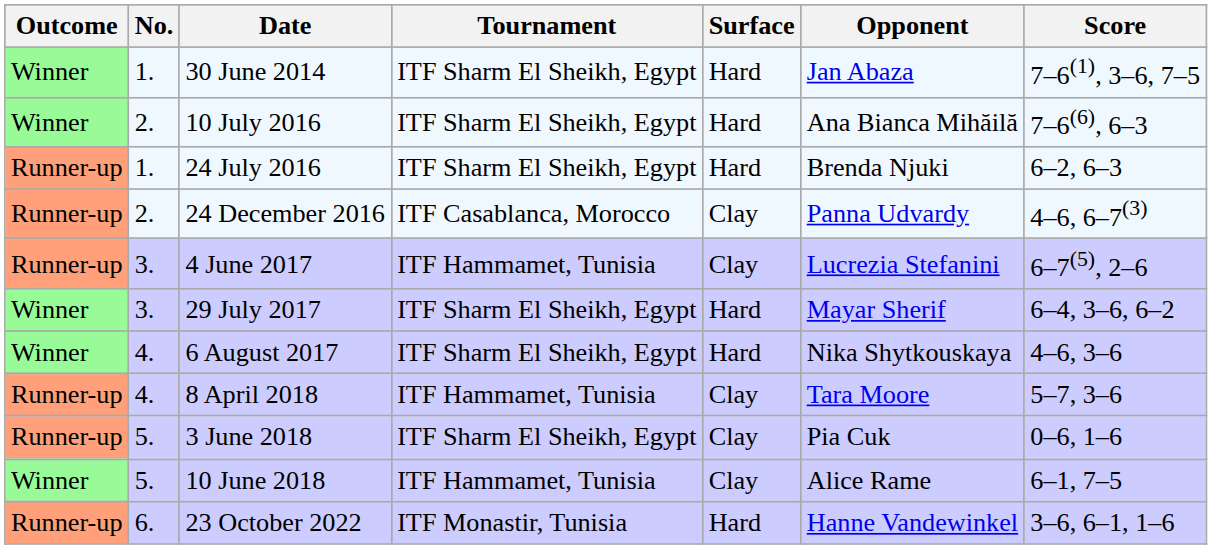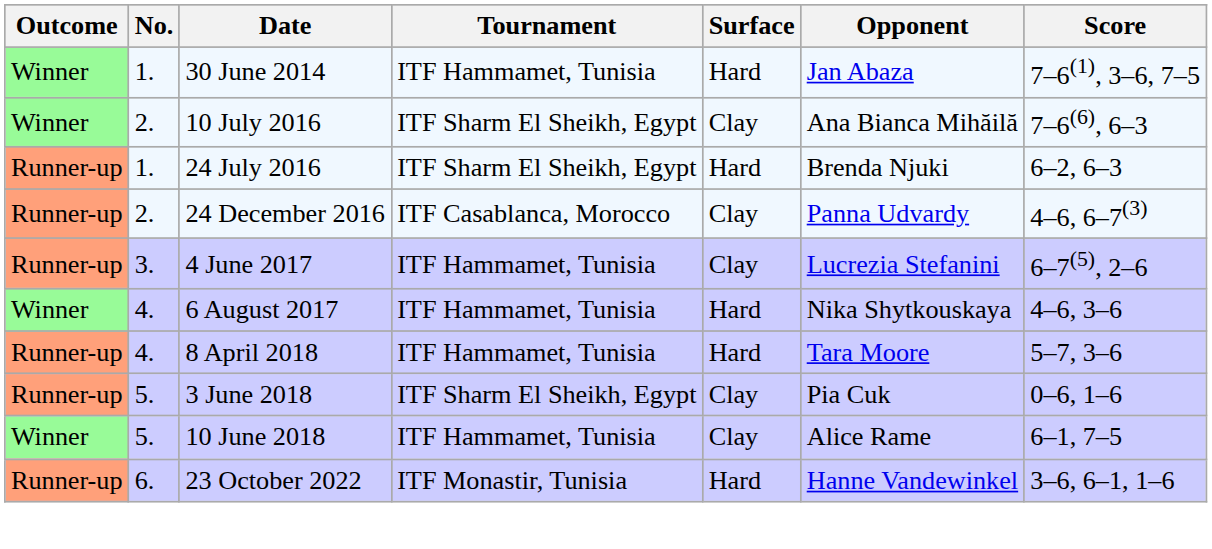30 June 2014 | Tournament: ITF Sharm El Sheikh, Egypt -> ITF Hammamet, Tunisia
10 July 2016 | Surface: Hard -> Clay
- row: Winner | 3. | 29 July 2017 | ITF Sharm El Sheikh, Egypt | Hard | Mayar Sherif | 6–4, 3–6, 6–2
6 August 2017 | Tournament: ITF Sharm El Sheikh, Egypt -> ITF Hammamet, Tunisia
8 April 2018 | Surface: Clay -> Hard
